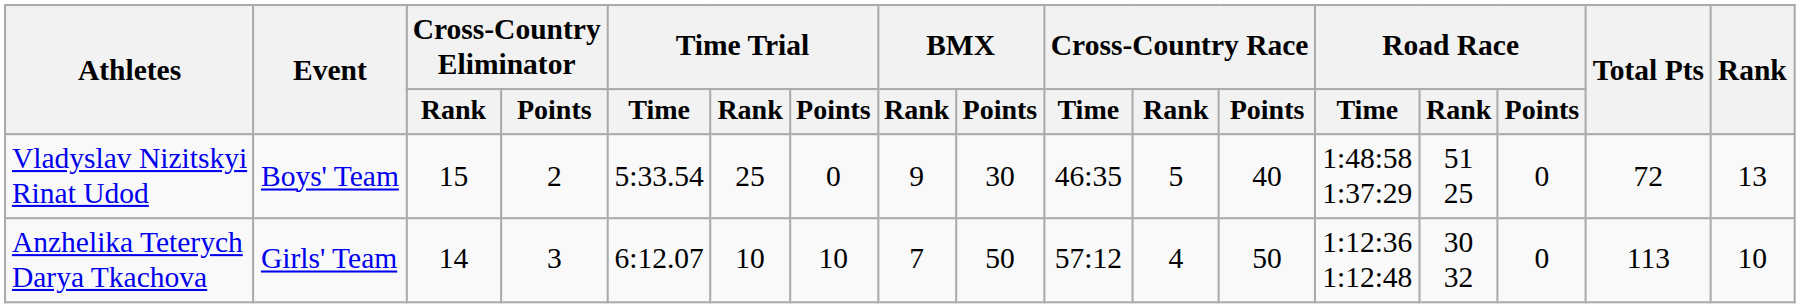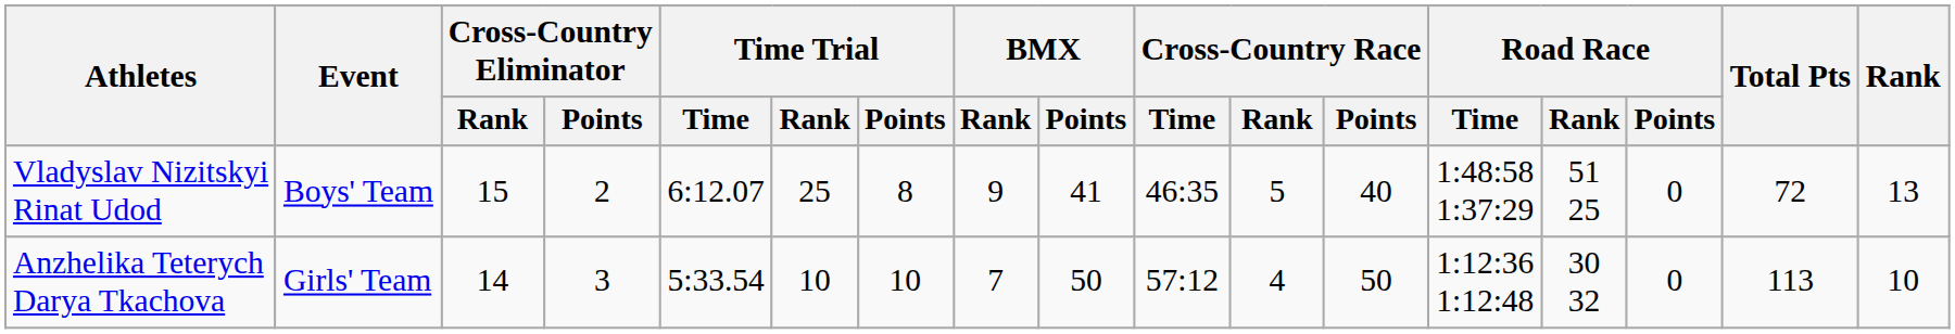Vladyslav Nizitskyi Rinat Udod | Time Trial / Time: 5:33.54 -> 6:12.07
Vladyslav Nizitskyi Rinat Udod | Time Trial / Points: 0 -> 8
Vladyslav Nizitskyi Rinat Udod | BMX / Points: 30 -> 41
Anzhelika Teterych Darya Tkachova | Time Trial / Time: 6:12.07 -> 5:33.54
